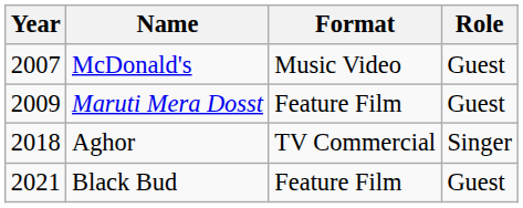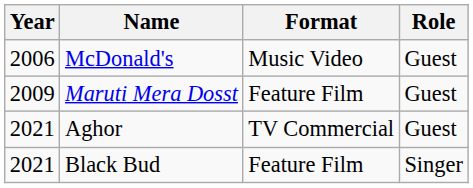McDonald's | Year: 2007 -> 2006
Aghor | Year: 2018 -> 2021
Aghor | Role: Singer -> Guest
Black Bud | Role: Guest -> Singer
